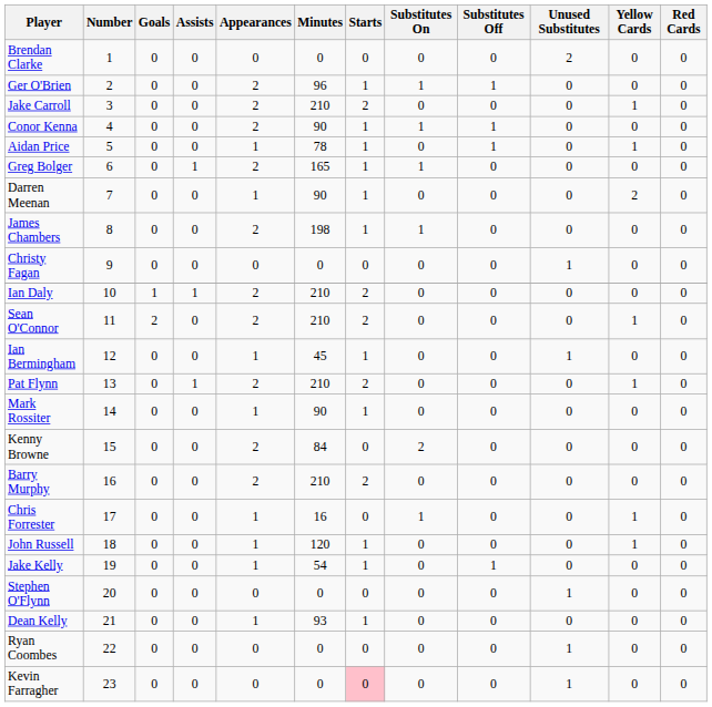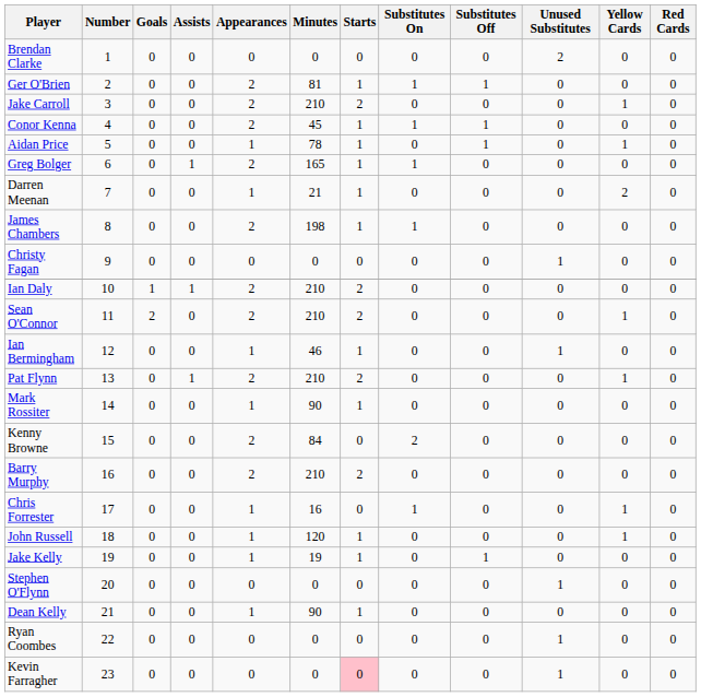Ger O'Brien | Minutes: 96 -> 81
Conor Kenna | Minutes: 90 -> 45
Darren Meenan | Minutes: 90 -> 21
Ian Bermingham | Minutes: 45 -> 46
Jake Kelly | Minutes: 54 -> 19
Dean Kelly | Minutes: 93 -> 90
